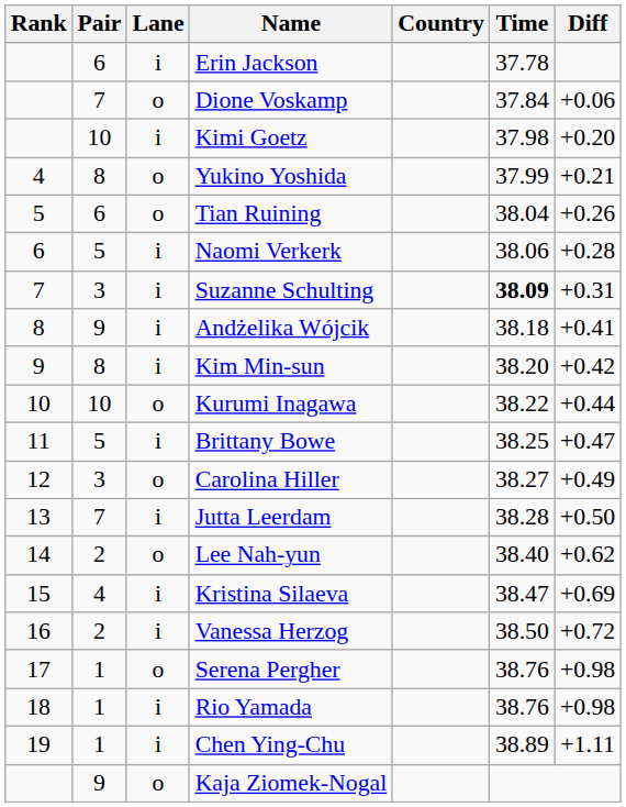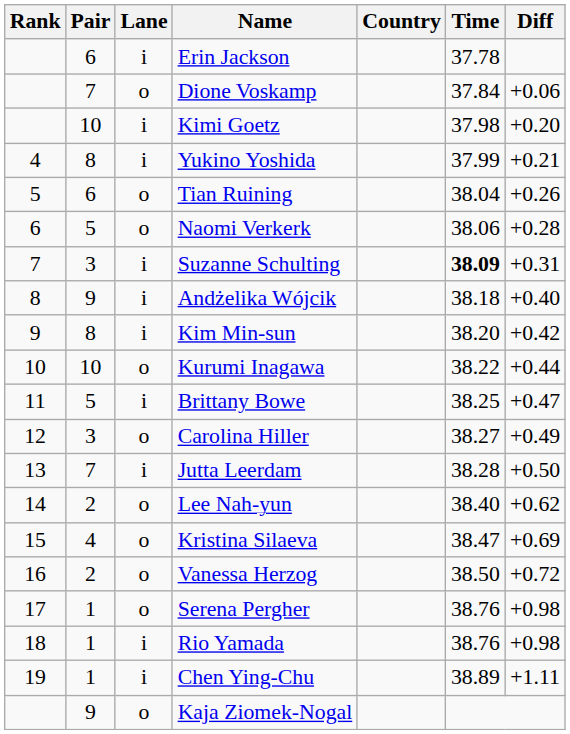Yukino Yoshida | Lane: o -> i
Naomi Verkerk | Lane: i -> o
Andżelika Wójcik | Diff: +0.41 -> +0.40
Kristina Silaeva | Lane: i -> o
Vanessa Herzog | Lane: i -> o
